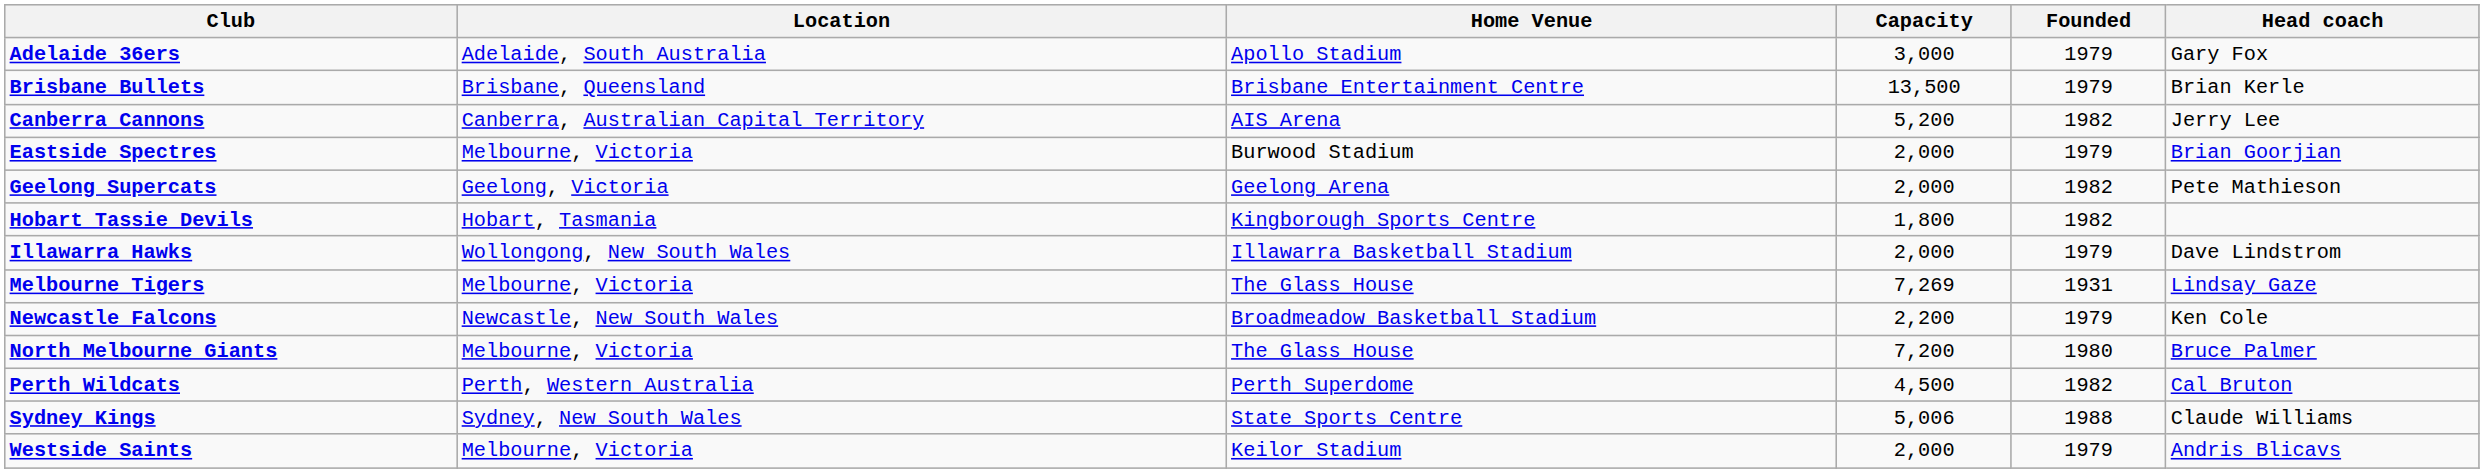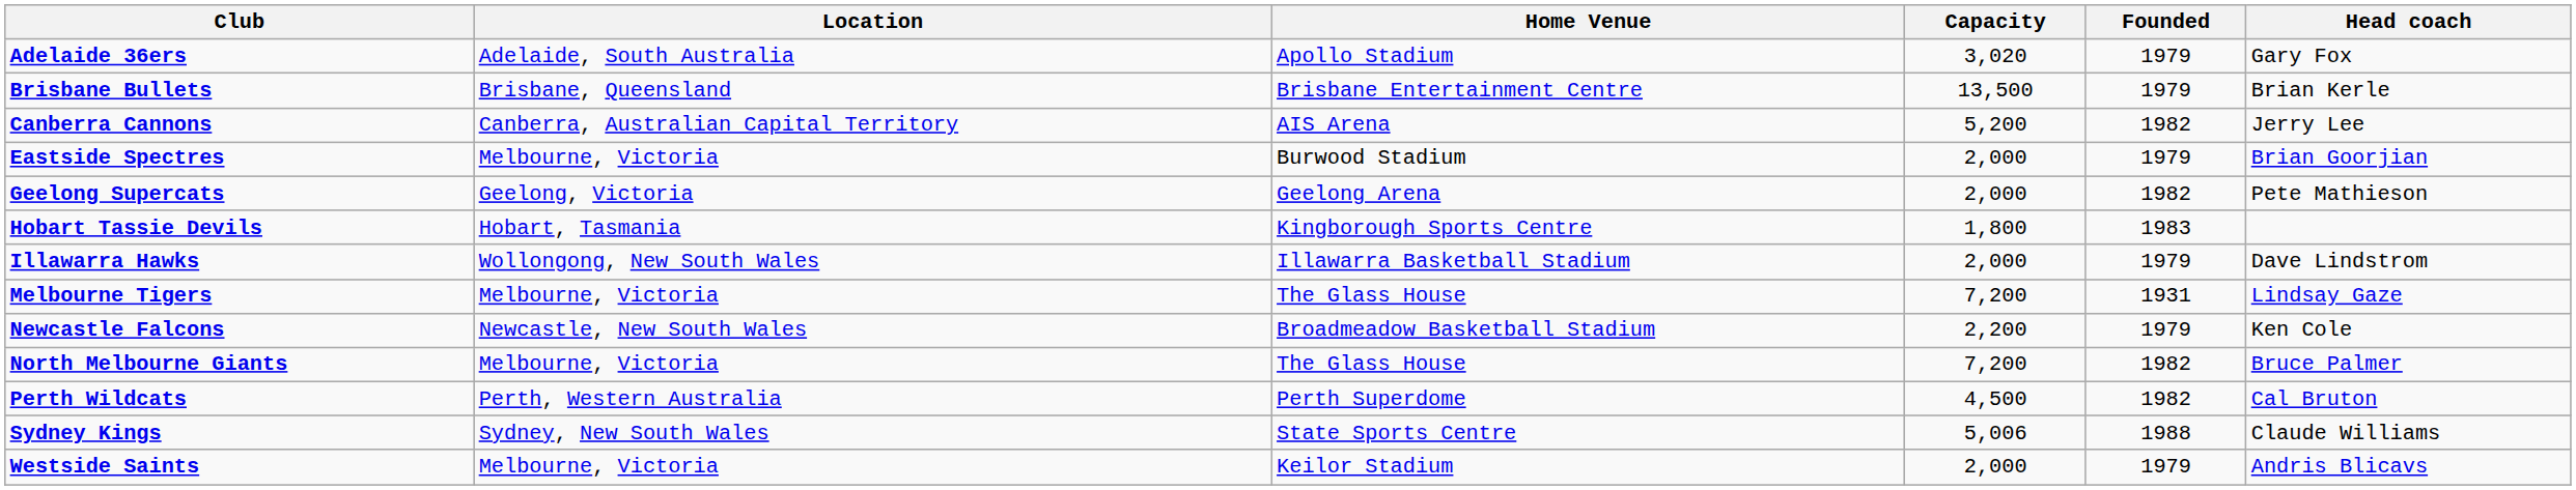Adelaide 36ers | Capacity: 3,000 -> 3,020
Hobart Tassie Devils | Founded: 1982 -> 1983
Melbourne Tigers | Capacity: 7,269 -> 7,200
North Melbourne Giants | Founded: 1980 -> 1982
